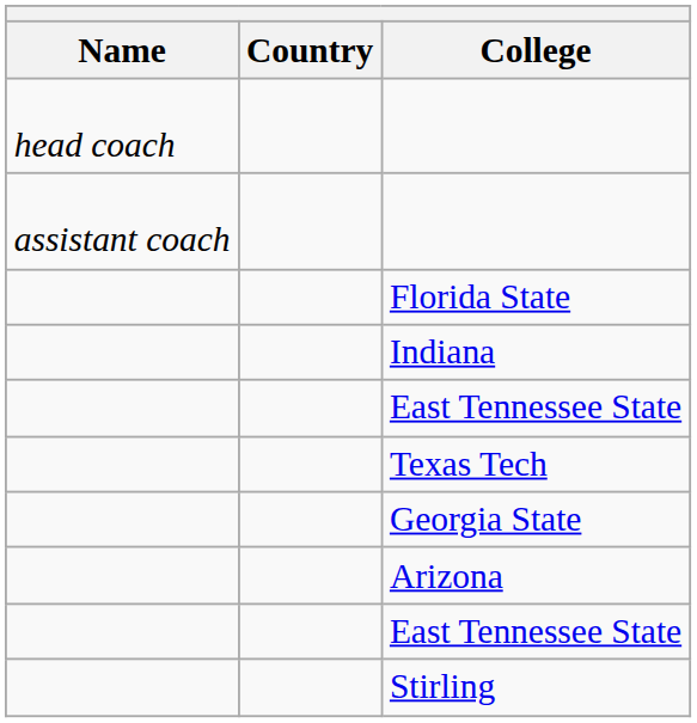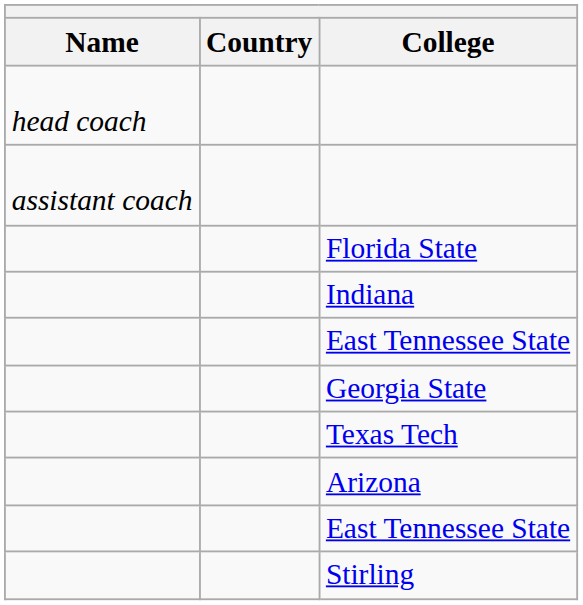rows swapped: Texas Tech <-> Georgia State
